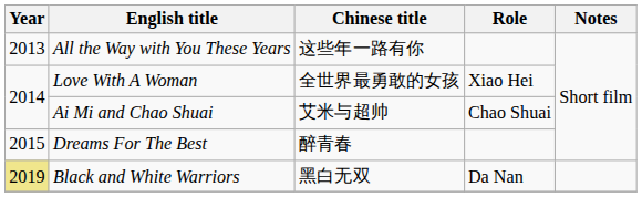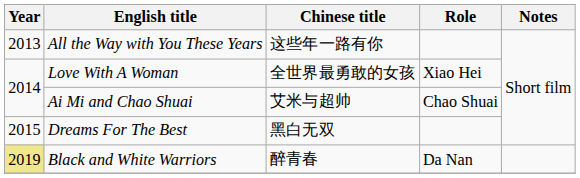Dreams For The Best | Chinese title: 醉青春 -> 黑白无双
Black and White Warriors | Chinese title: 黑白无双 -> 醉青春
